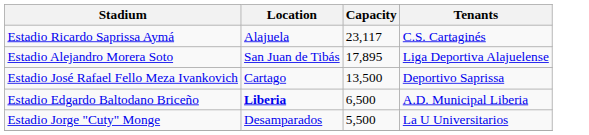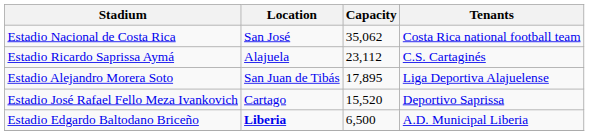+ row: Estadio Nacional de Costa Rica | San José | 35,062 | Costa Rica national football team
Estadio Ricardo Saprissa Aymá | Capacity: 23,117 -> 23,112
Estadio José Rafael Fello Meza Ivankovich | Capacity: 13,500 -> 15,520
- row: Estadio Jorge "Cuty" Monge | Desamparados | 5,500 | La U Universitarios
